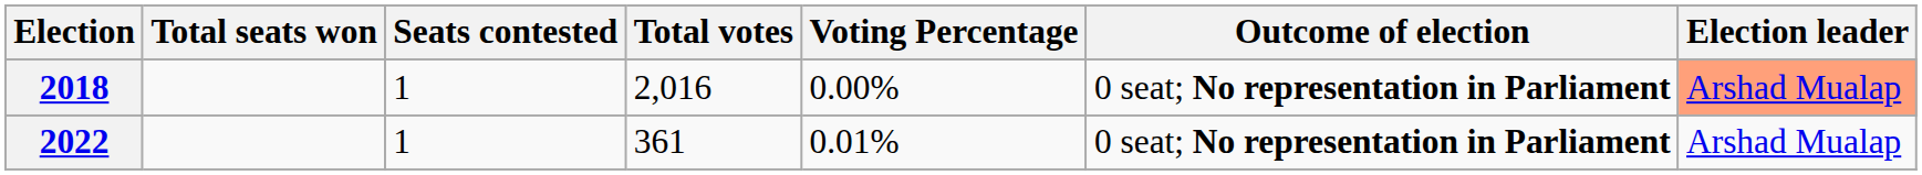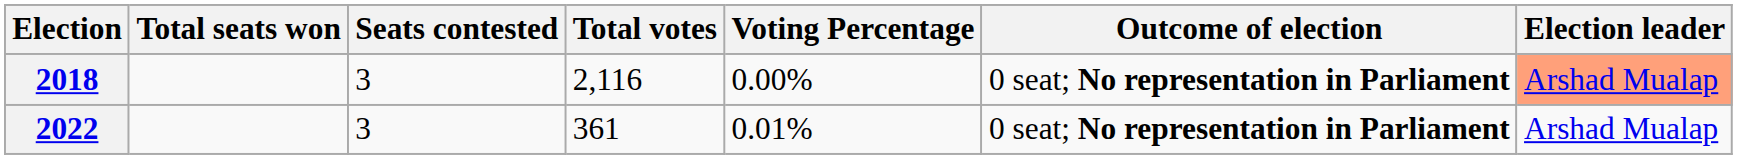2018 | Seats contested: 1 -> 3
2018 | Total votes: 2,016 -> 2,116
2022 | Seats contested: 1 -> 3
